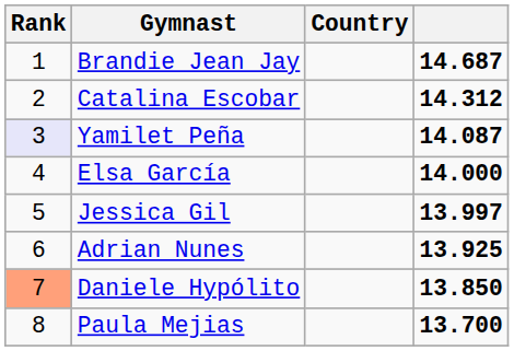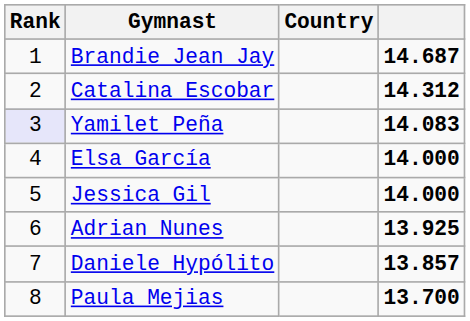Yamilet Peña | column 4: 14.087 -> 14.083
Jessica Gil | column 4: 13.997 -> 14.000
Daniele Hypólito | Rank: lightsalmon background -> no background
Daniele Hypólito | column 4: 13.850 -> 13.857
